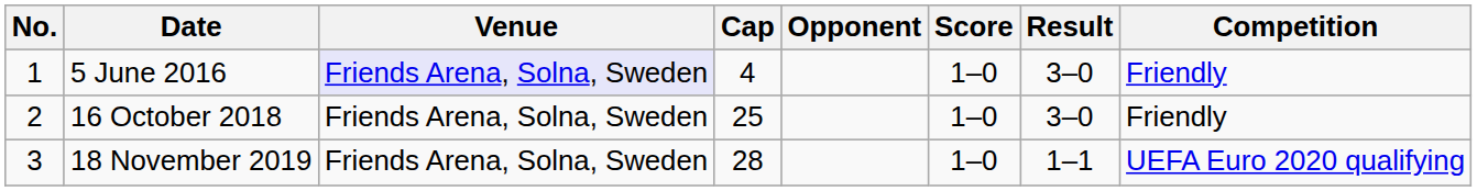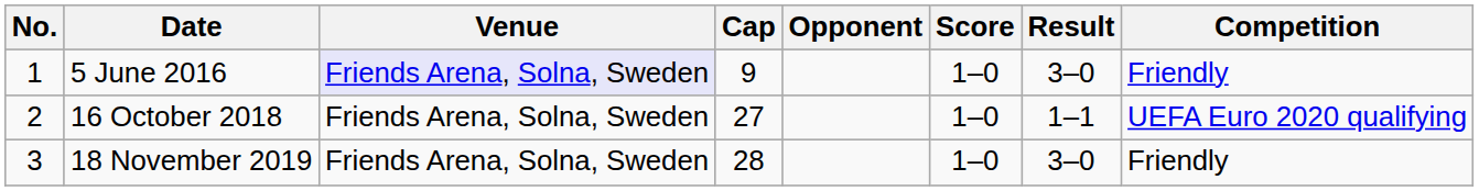5 June 2016 | Cap: 4 -> 9
16 October 2018 | Cap: 25 -> 27
16 October 2018 | Result: 3–0 -> 1–1
16 October 2018 | Competition: Friendly -> UEFA Euro 2020 qualifying
18 November 2019 | Result: 1–1 -> 3–0
18 November 2019 | Competition: UEFA Euro 2020 qualifying -> Friendly
